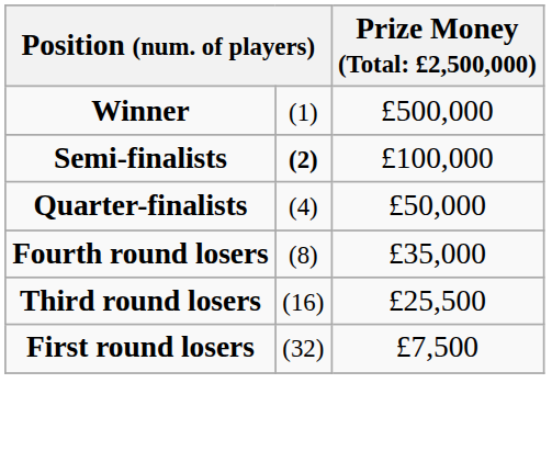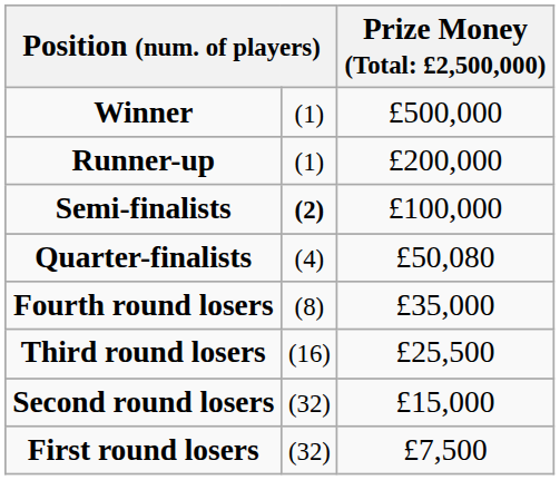+ row: Runner-up | (1) | £200,000
Quarter-finalists | column 3: £50,000 -> £50,080
+ row: Second round losers | (32) | £15,000
